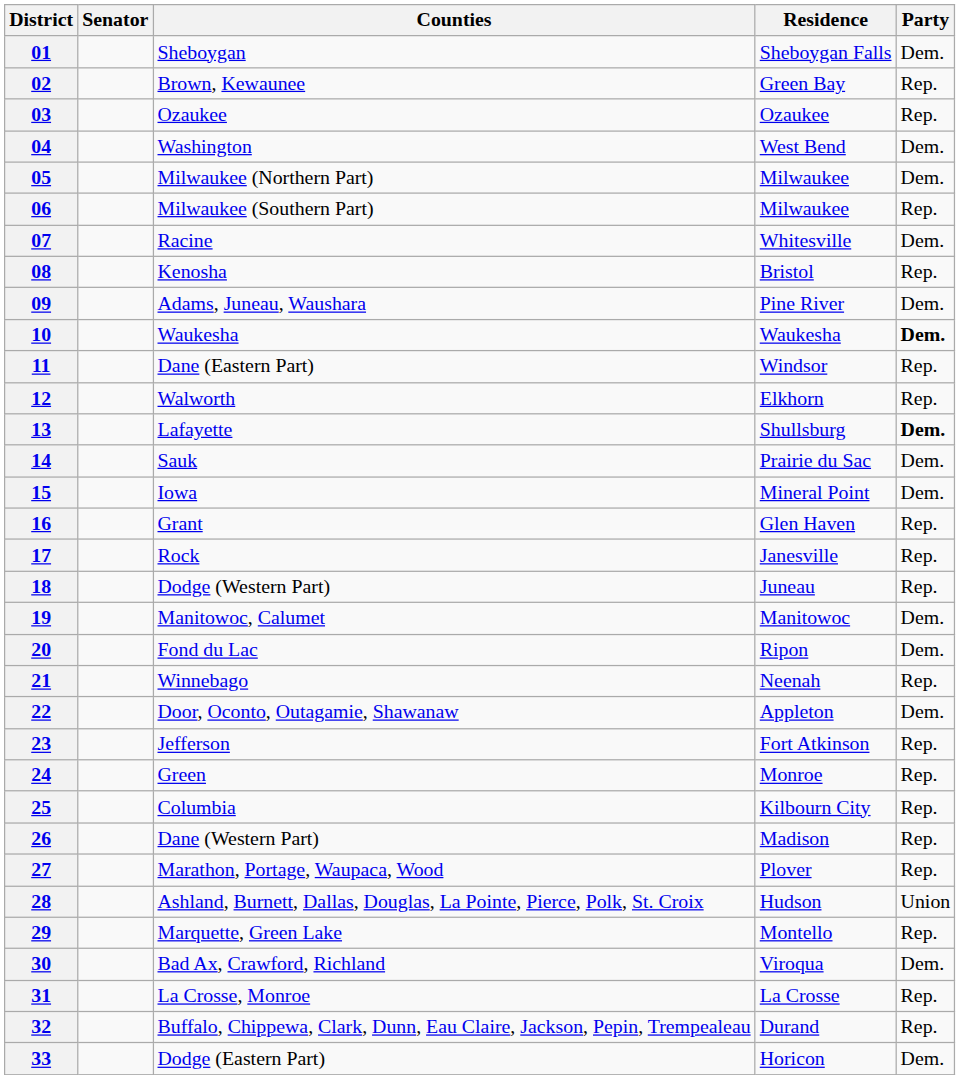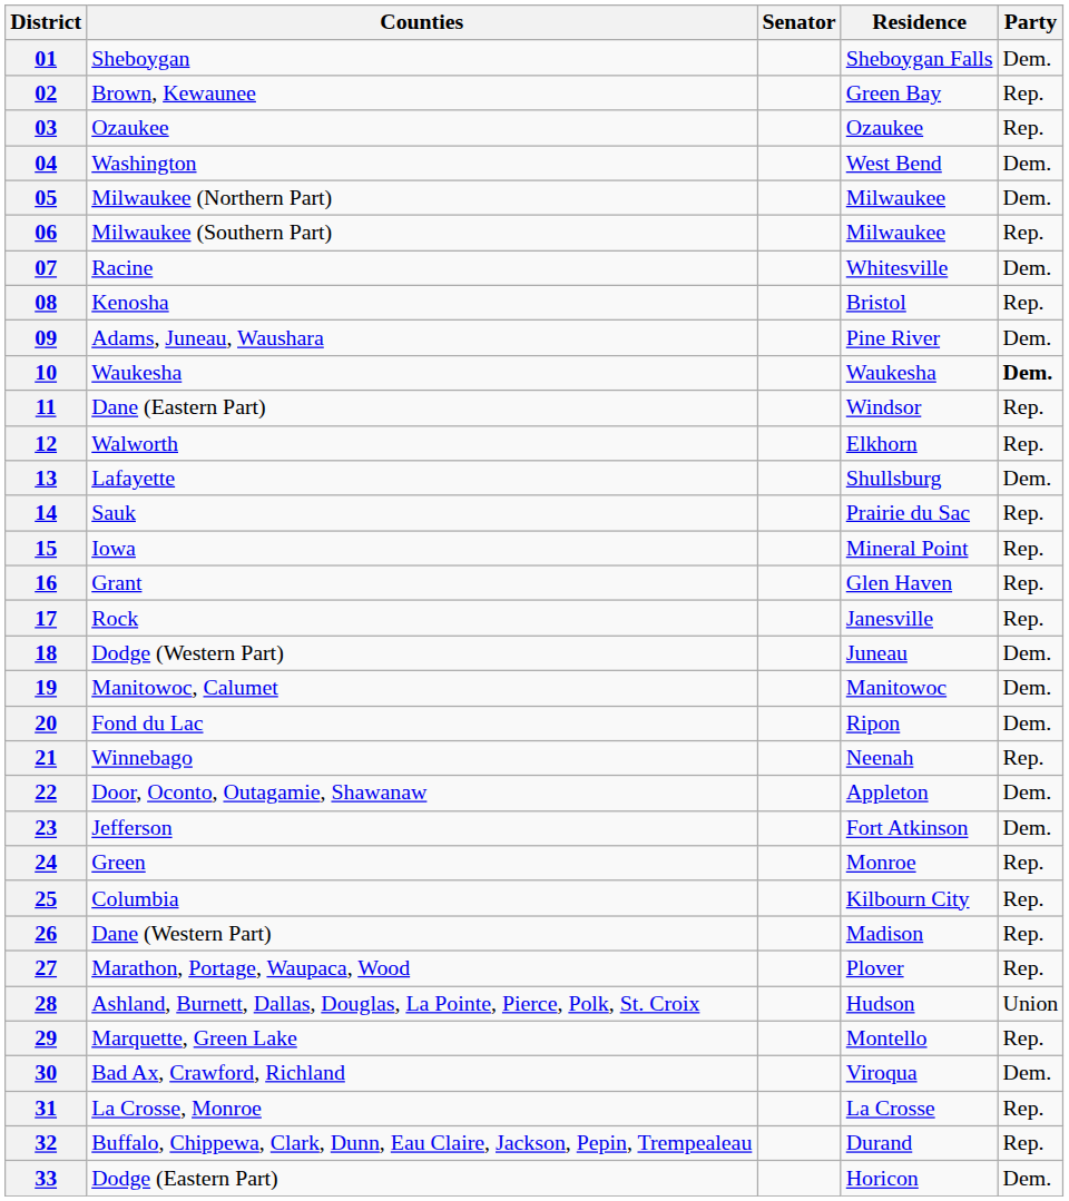columns swapped: Counties <-> Senator
13 | Party: bold -> normal
14 | Party: Dem. -> Rep.
15 | Party: Dem. -> Rep.
18 | Party: Rep. -> Dem.
23 | Party: Rep. -> Dem.
